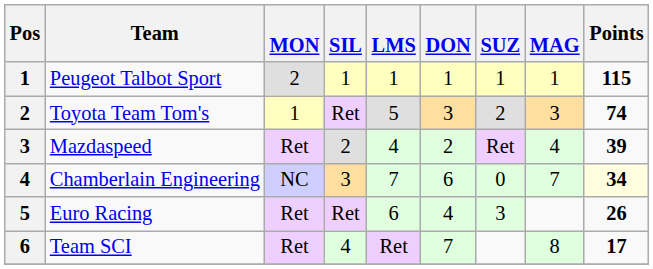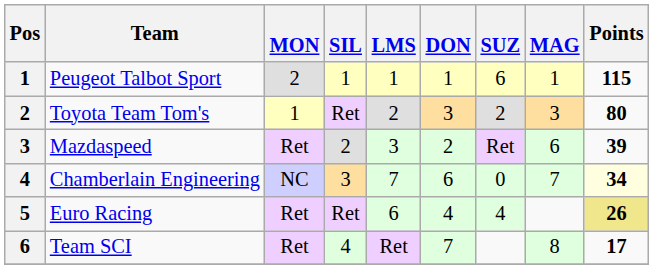Peugeot Talbot Sport | SUZ: 1 -> 6
Toyota Team Tom's | LMS: 5 -> 2
Toyota Team Tom's | Points: 74 -> 80
Mazdaspeed | LMS: 4 -> 3
Mazdaspeed | MAG: 4 -> 6
Euro Racing | SUZ: 3 -> 4
Euro Racing | Points: no background -> khaki background
